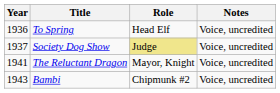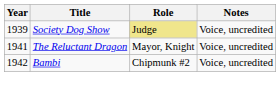- row: 1936 | To Spring | Head Elf | Voice, uncredited
Society Dog Show | Year: 1937 -> 1939
Bambi | Year: 1943 -> 1942
